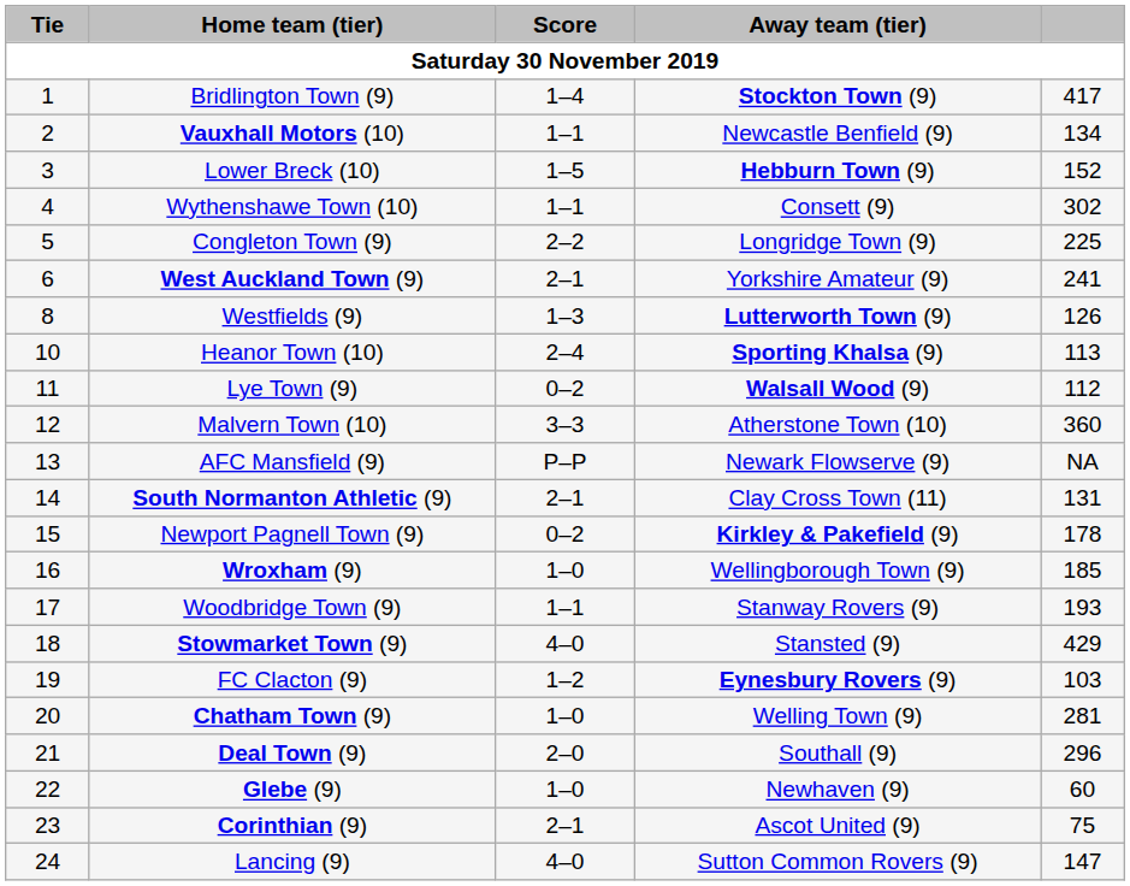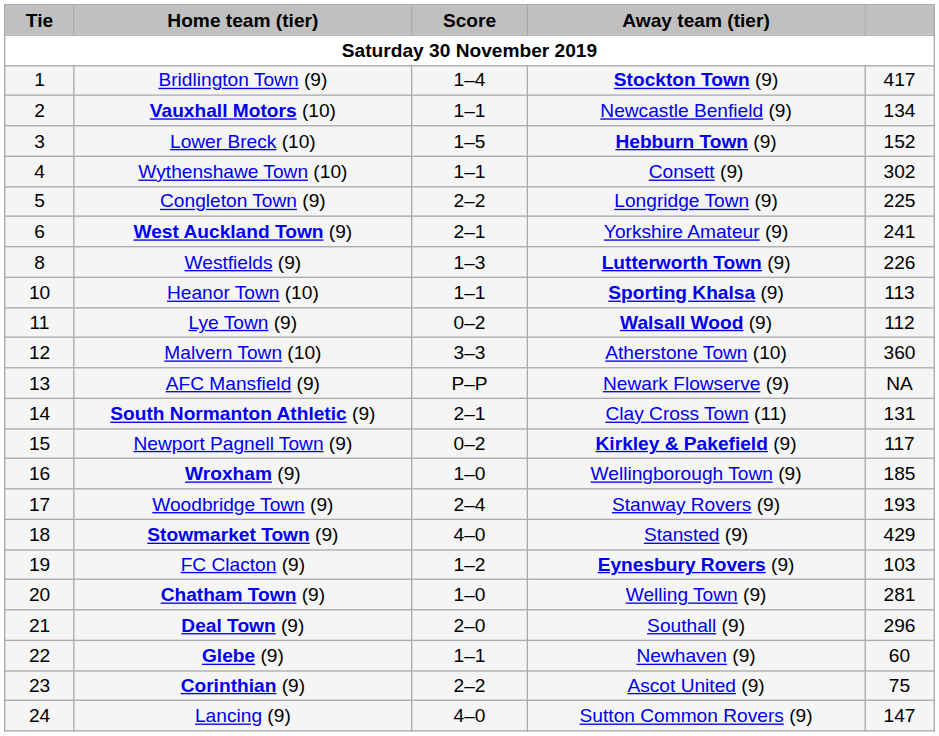Westfields (9) | column 5: 126 -> 226
Heanor Town (10) | Score: 2–4 -> 1–1
Newport Pagnell Town (9) | column 5: 178 -> 117
Woodbridge Town (9) | Score: 1–1 -> 2–4
Glebe (9) | Score: 1–0 -> 1–1
Corinthian (9) | Score: 2–1 -> 2–2
